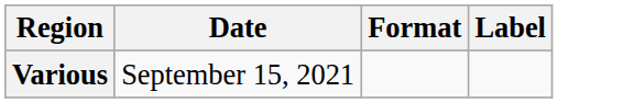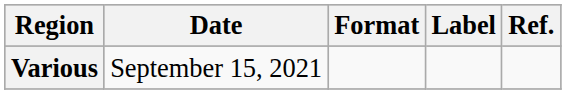+ column: Ref.
